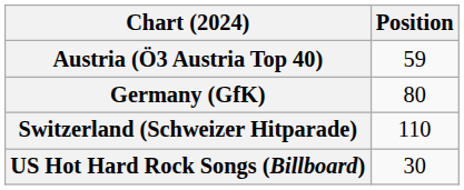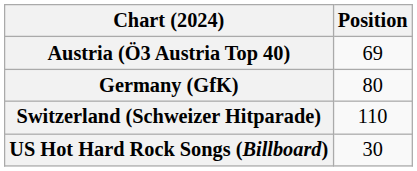Austria (Ö3 Austria Top 40) | Position: 59 -> 69
